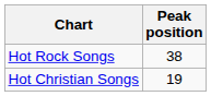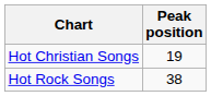rows swapped: Hot Christian Songs <-> Hot Rock Songs
